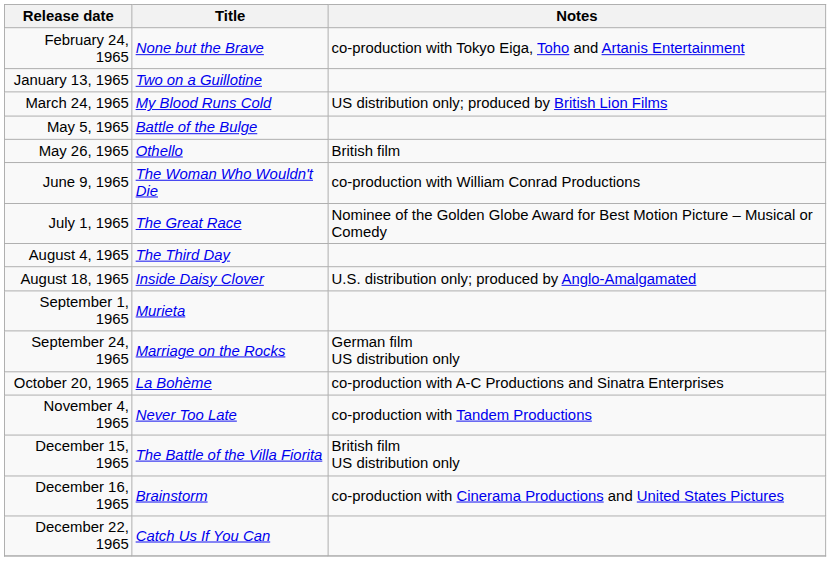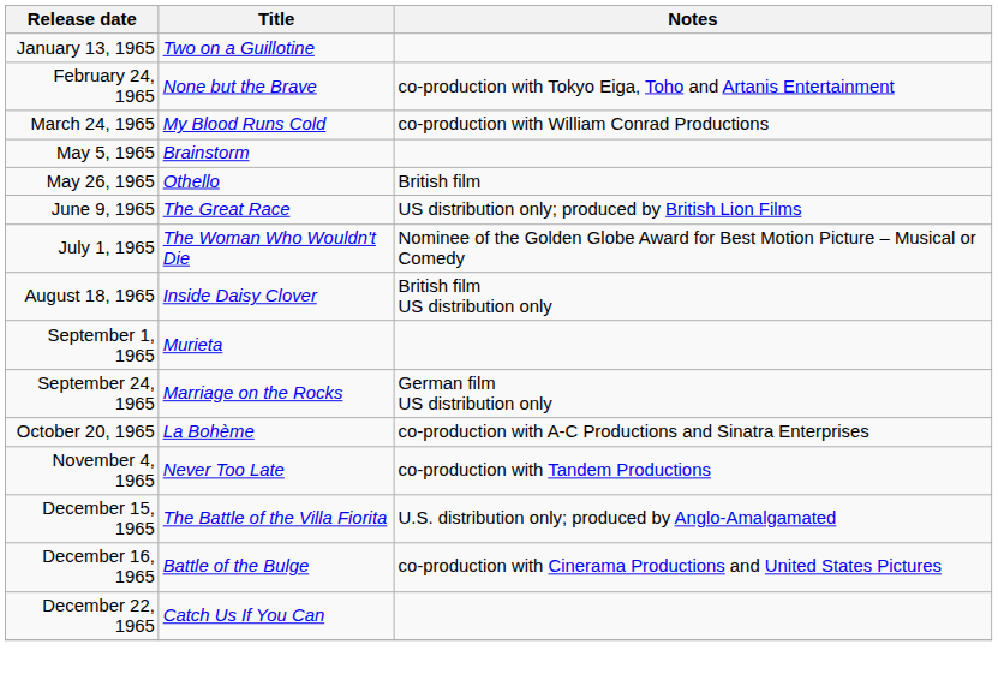rows swapped: January 13, 1965 <-> February 24, 1965
March 24, 1965 | Notes: US distribution only; produced by British Lion Films -> co-production with William Conrad Productions
May 5, 1965 | Title: Battle of the Bulge -> Brainstorm
June 9, 1965 | Title: The Woman Who Wouldn't Die -> The Great Race
June 9, 1965 | Notes: co-production with William Conrad Productions -> US distribution only; produced by British Lion Films
July 1, 1965 | Title: The Great Race -> The Woman Who Wouldn't Die
- row: August 4, 1965 | The Third Day
August 18, 1965 | Notes: U.S. distribution only; produced by Anglo-Amalgamated -> British film US distribution only
December 15, 1965 | Notes: British film US distribution only -> U.S. distribution only; produced by Anglo-Amalgamated
December 16, 1965 | Title: Brainstorm -> Battle of the Bulge
